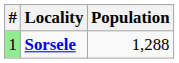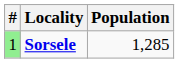Sorsele | Population: 1,288 -> 1,285
